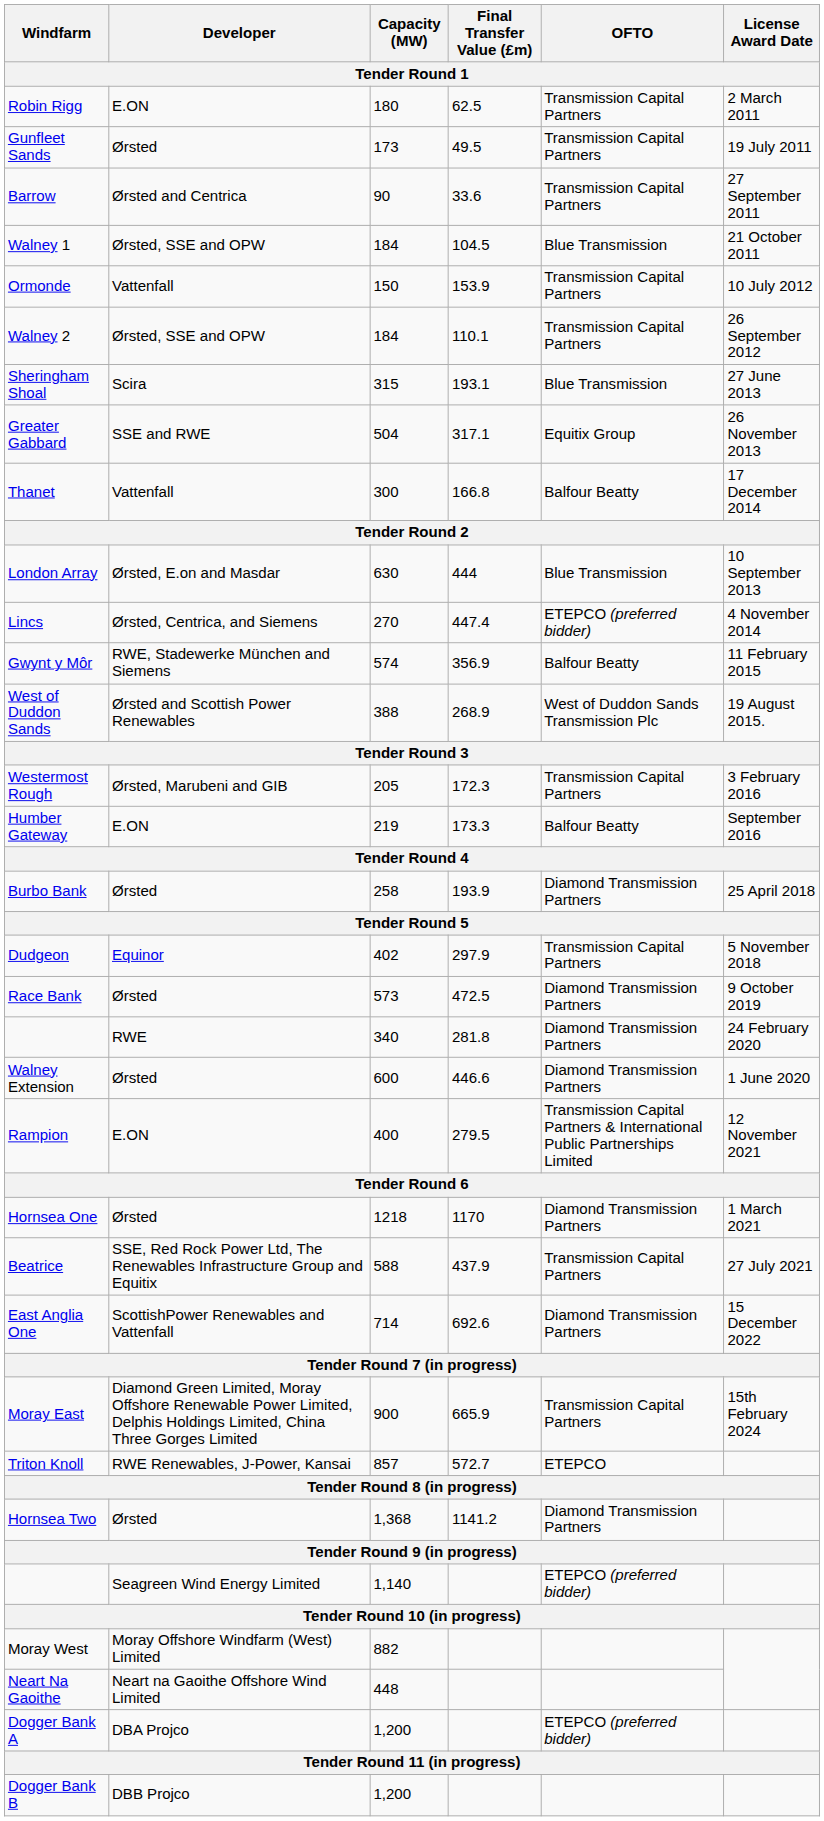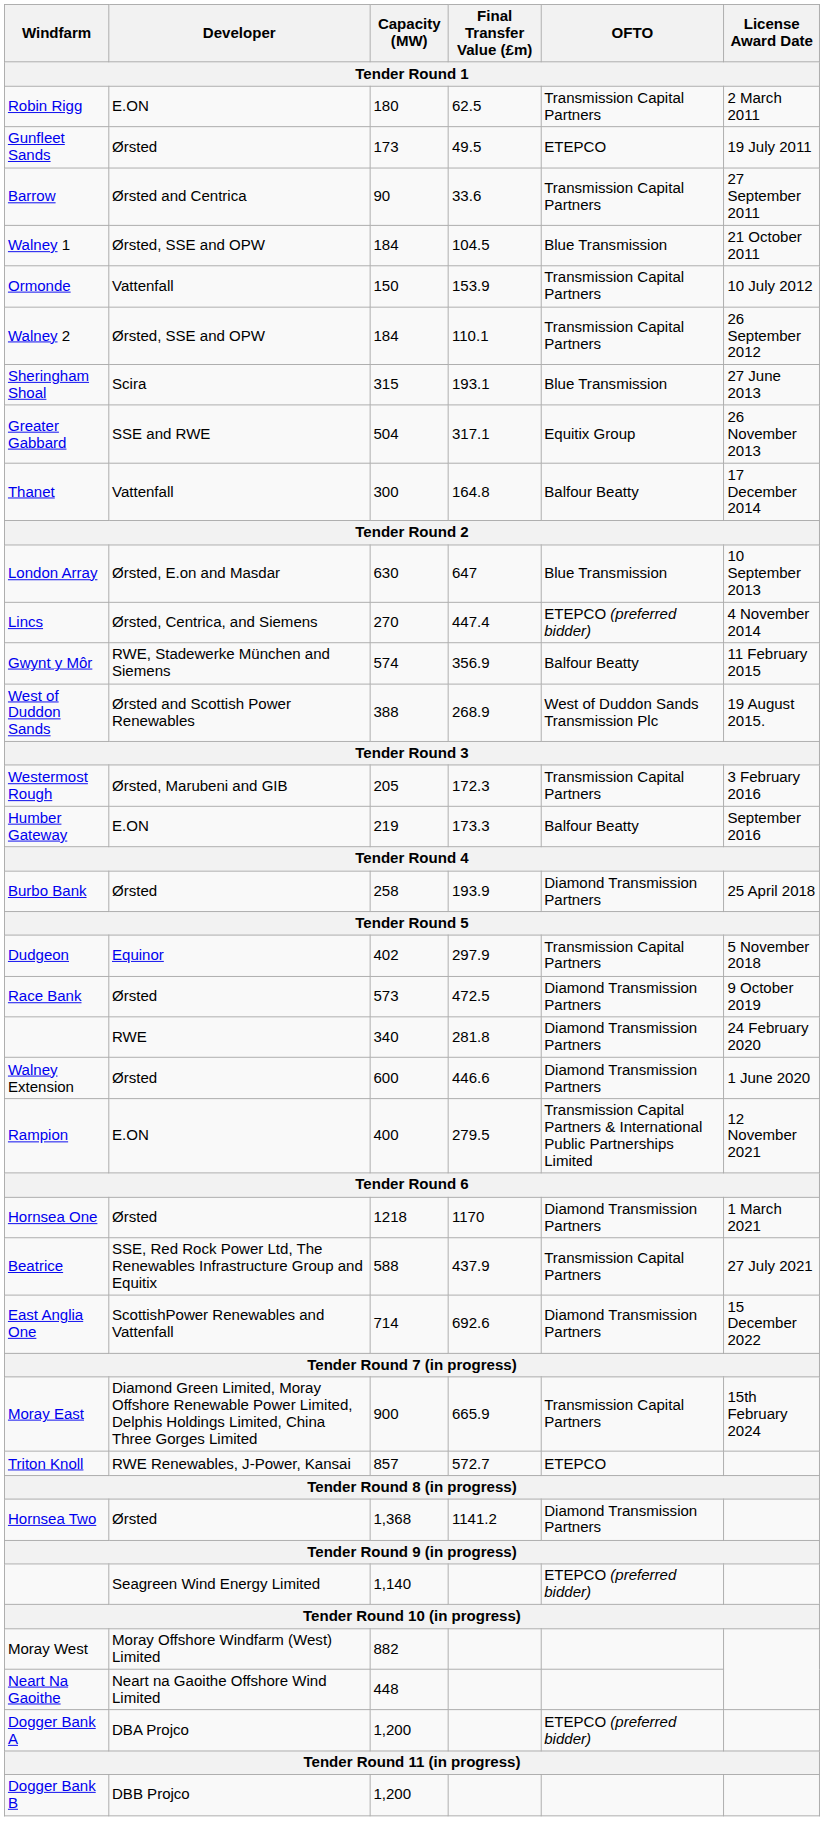Gunfleet Sands | OFTO: Transmission Capital Partners -> ETEPCO
Thanet | Final Transfer Value (£m): 166.8 -> 164.8
London Array | Final Transfer Value (£m): 444 -> 647
